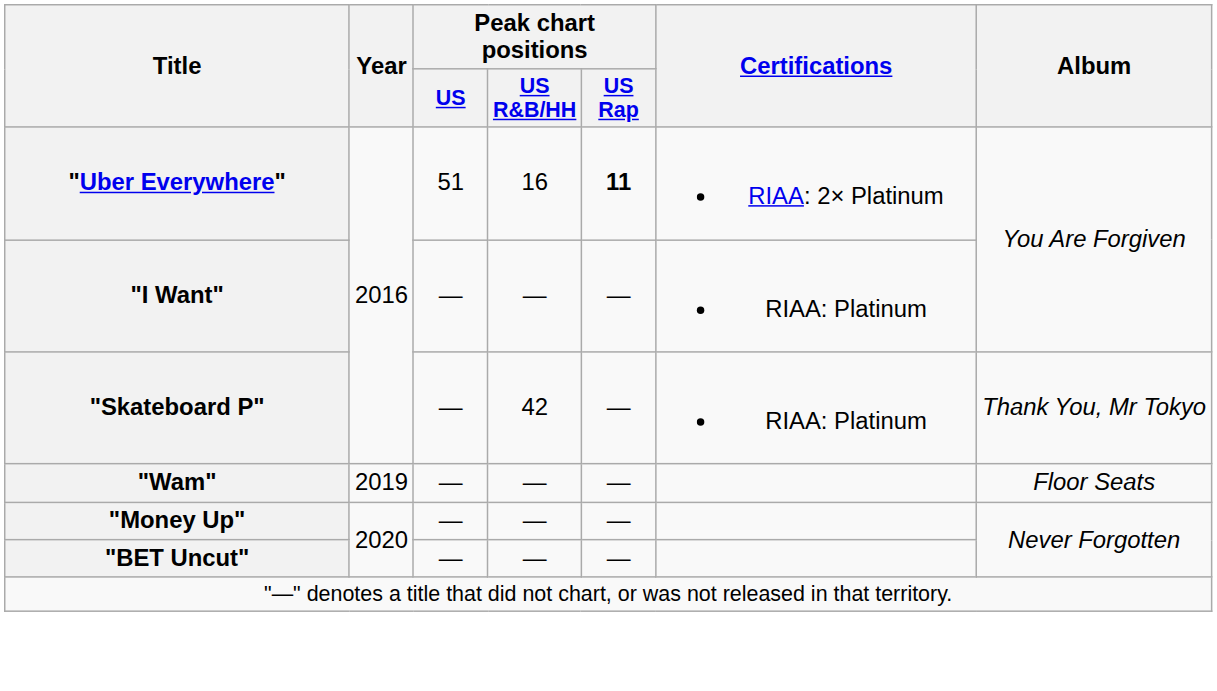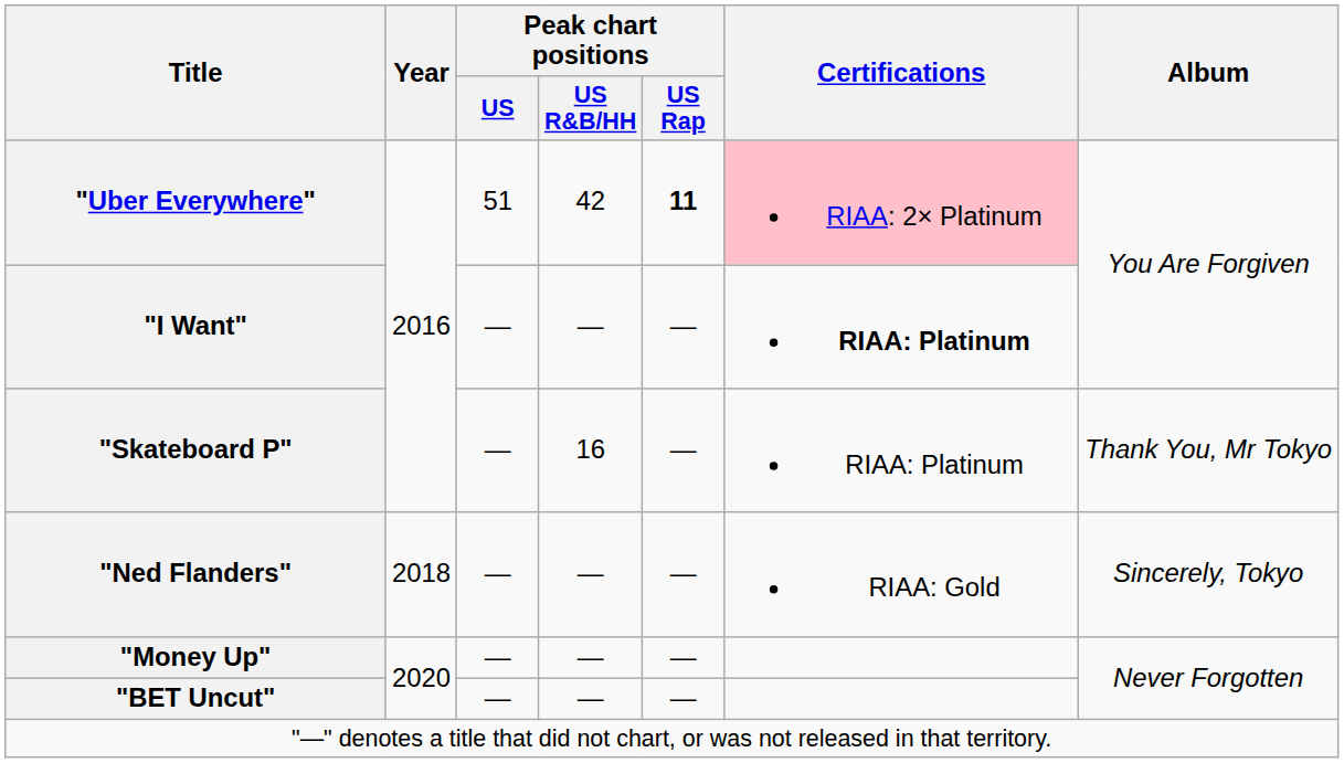"Uber Everywhere" | Peak chart positions / US R&B/HH: 16 -> 42
"Uber Everywhere" | Certifications: no background -> pink background
"I Want" | Certifications: normal -> bold
"Skateboard P" | Peak chart positions / US R&B/HH: 42 -> 16
+ row: "Ned Flanders" | 2018 | — | — | — | RIAA: Gold | Sincerely, Tokyo
- row: "Wam" | 2019 | — | — | — | Floor Seats
